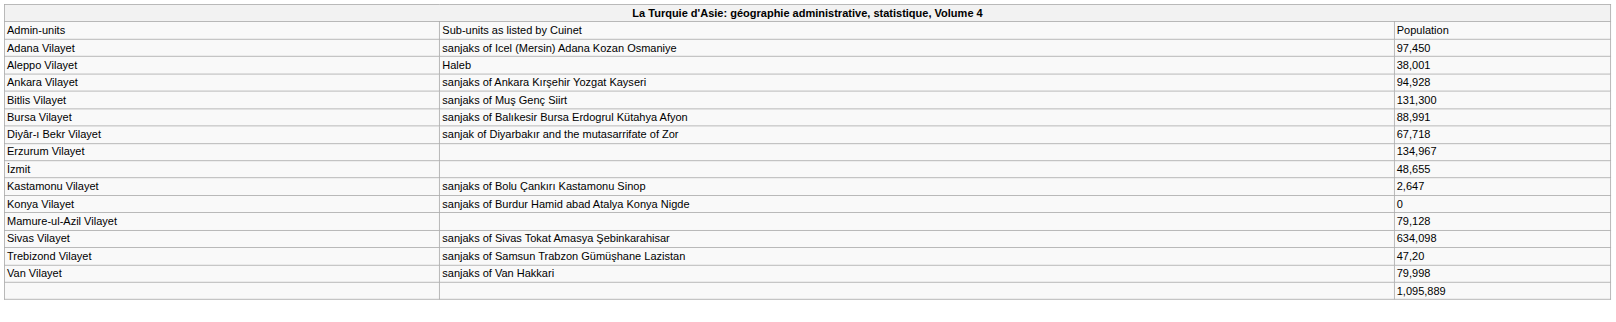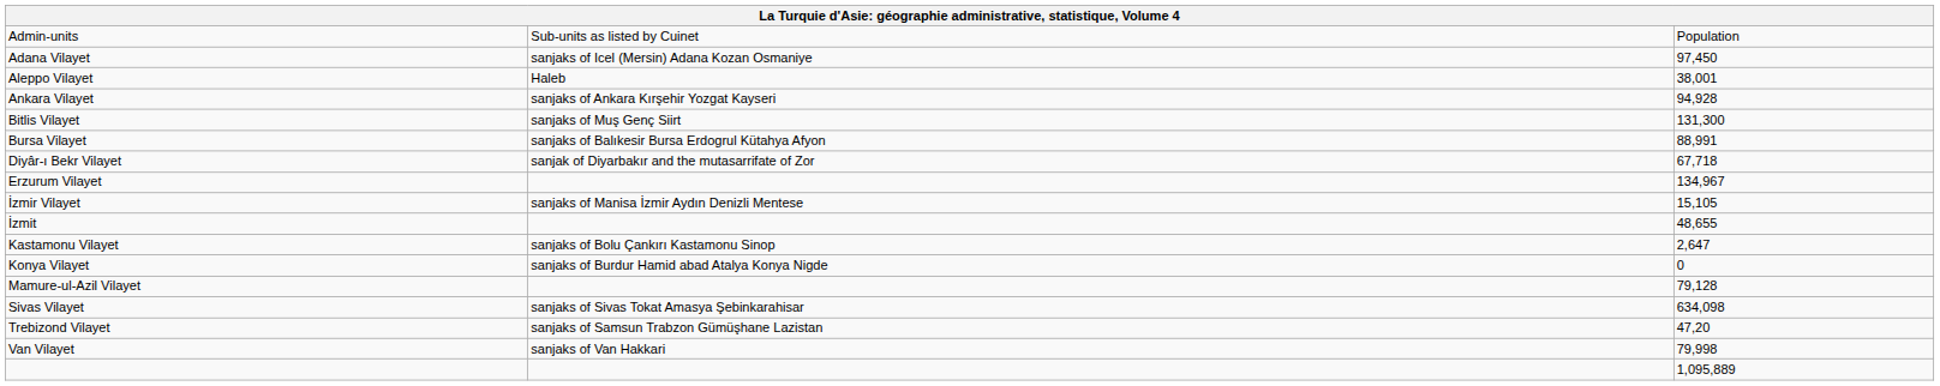+ row: İzmir Vilayet | sanjaks of Manisa İzmir Aydın Denizli Mentese | 15,105
